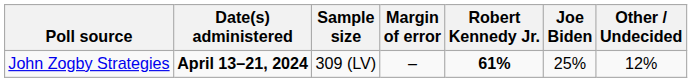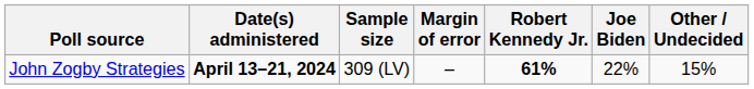John Zogby Strategies | Joe Biden: 25% -> 22%
John Zogby Strategies | Other / Undecided: 12% -> 15%
